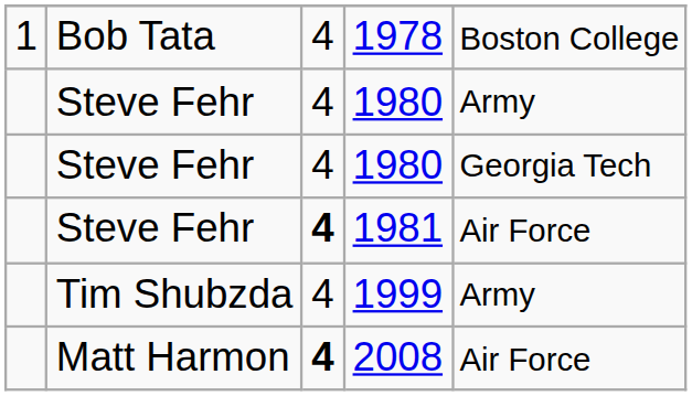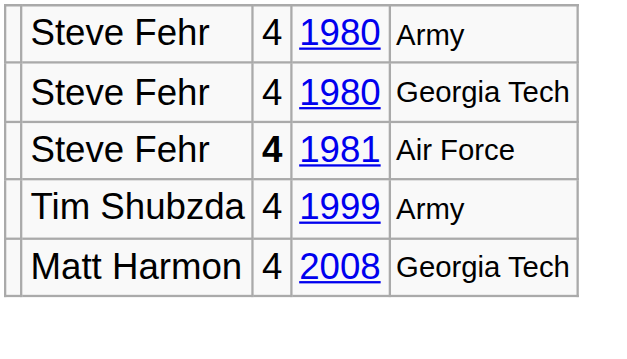- row: 1 | Bob Tata | 4 | 1978 | Boston College
2008 | column 3: bold -> normal
2008 | column 5: Air Force -> Georgia Tech
